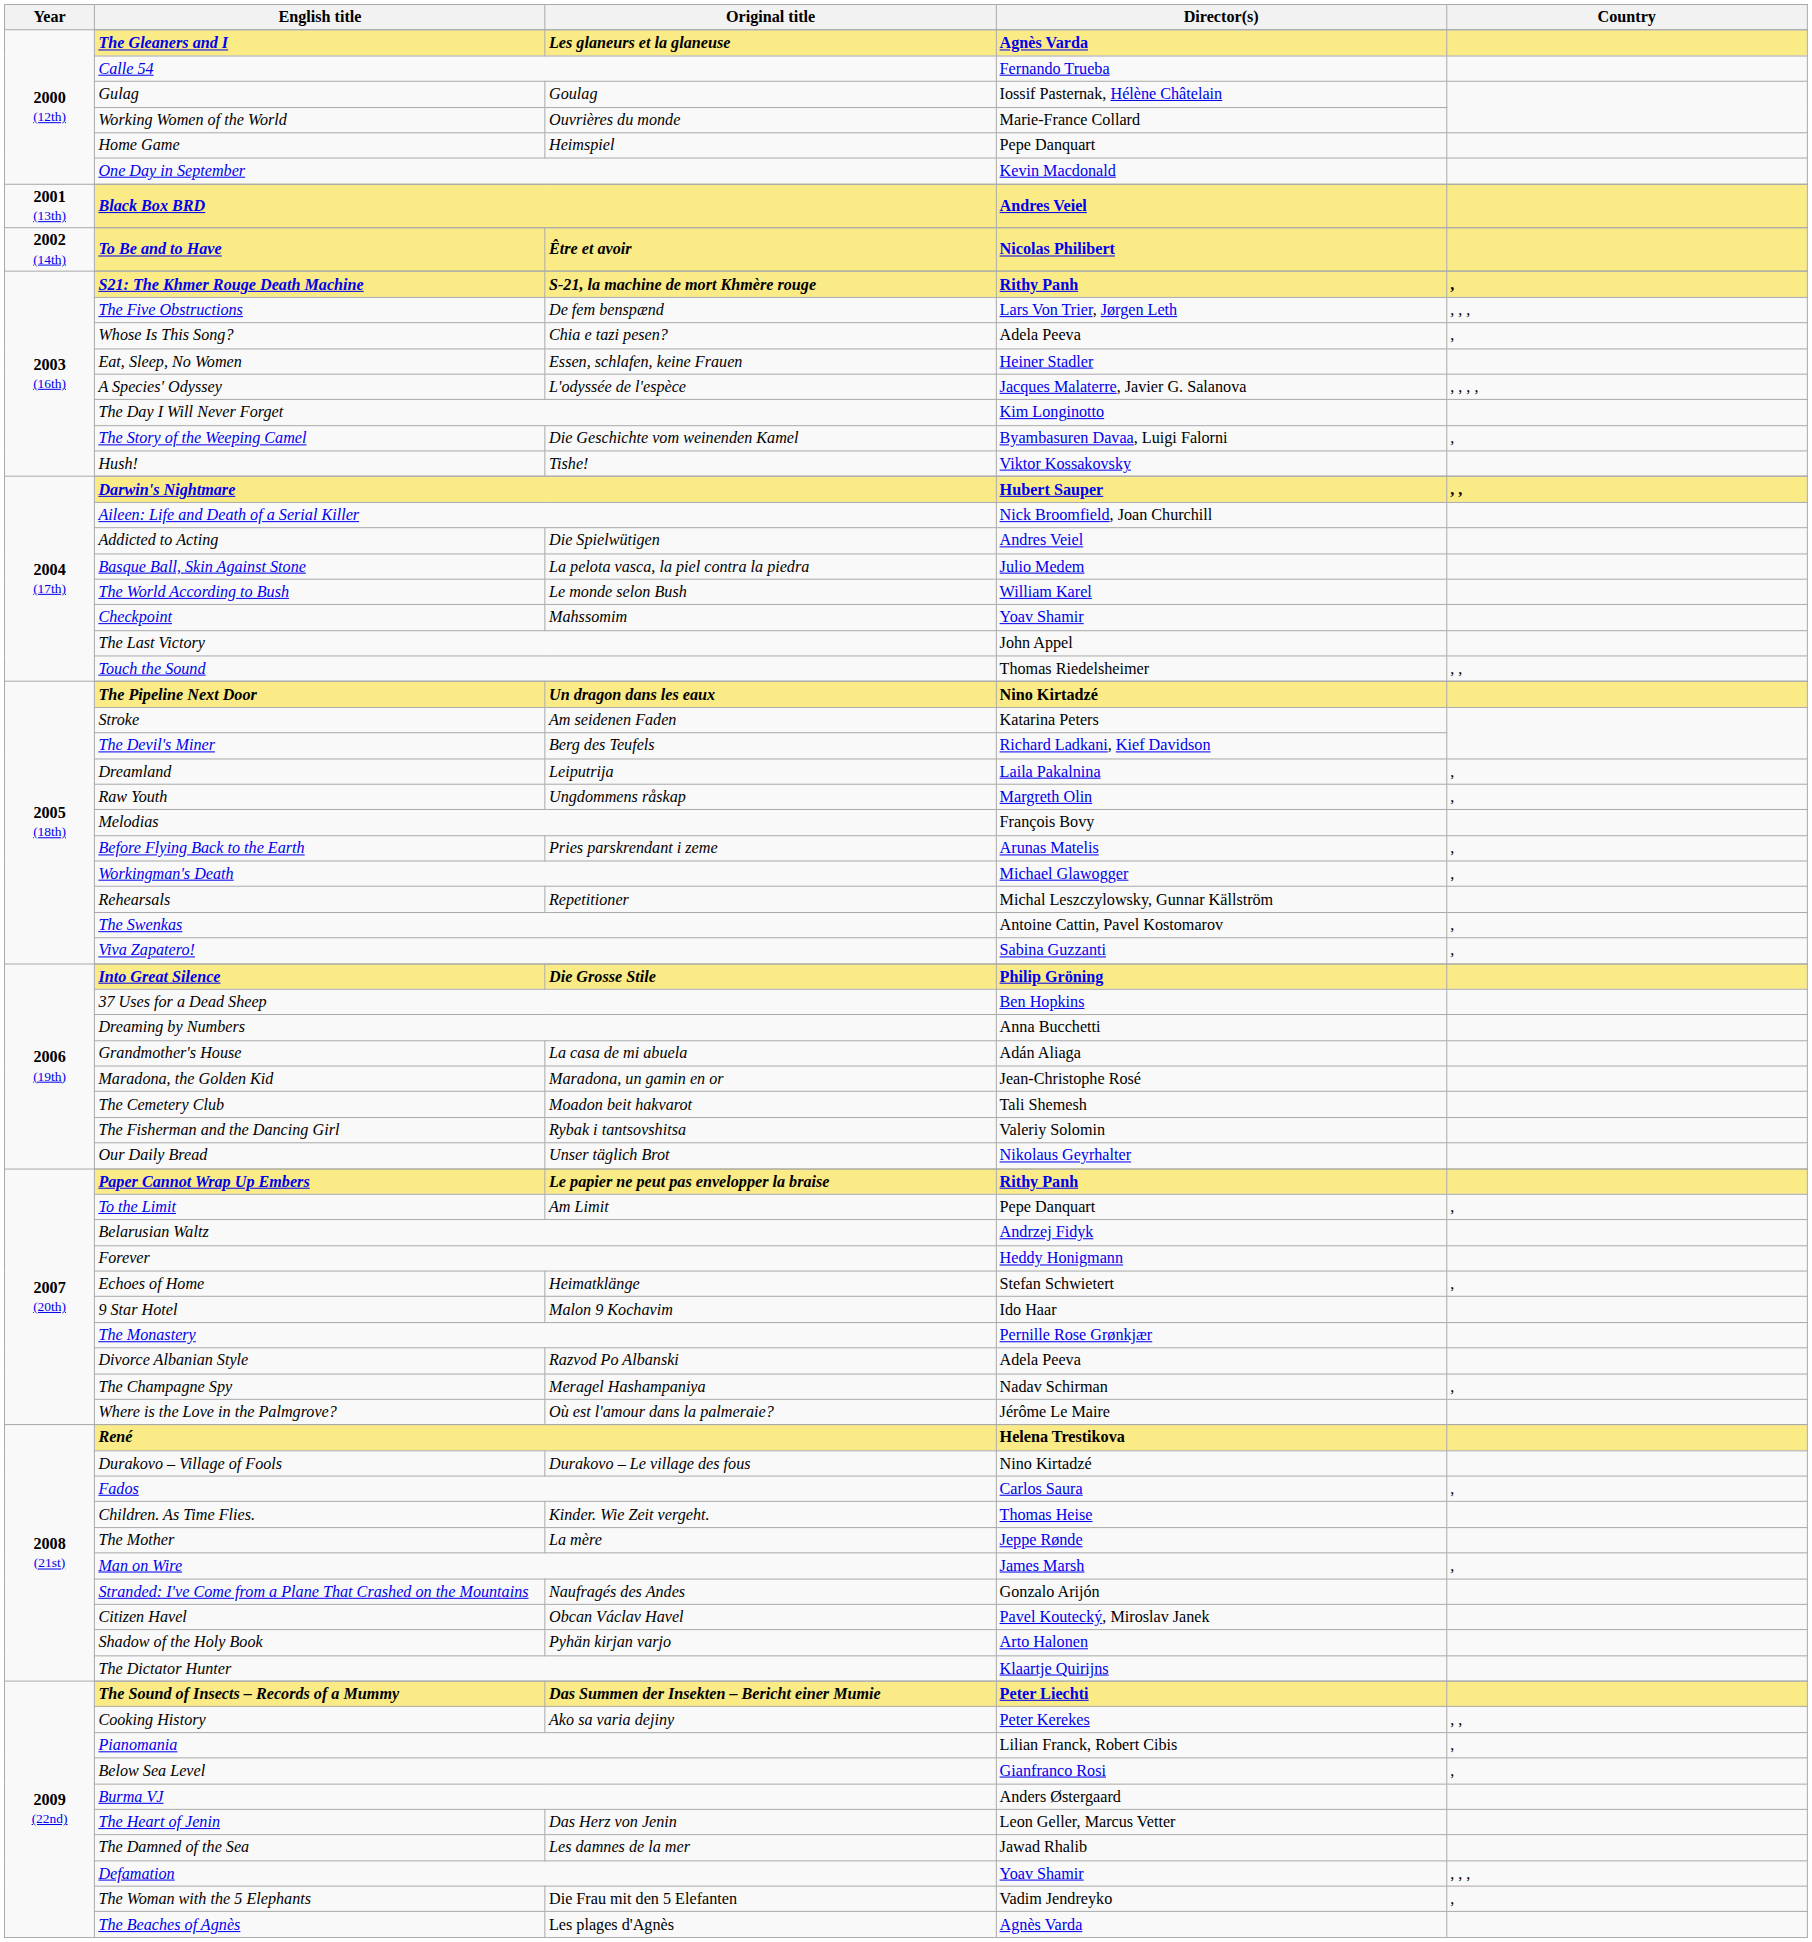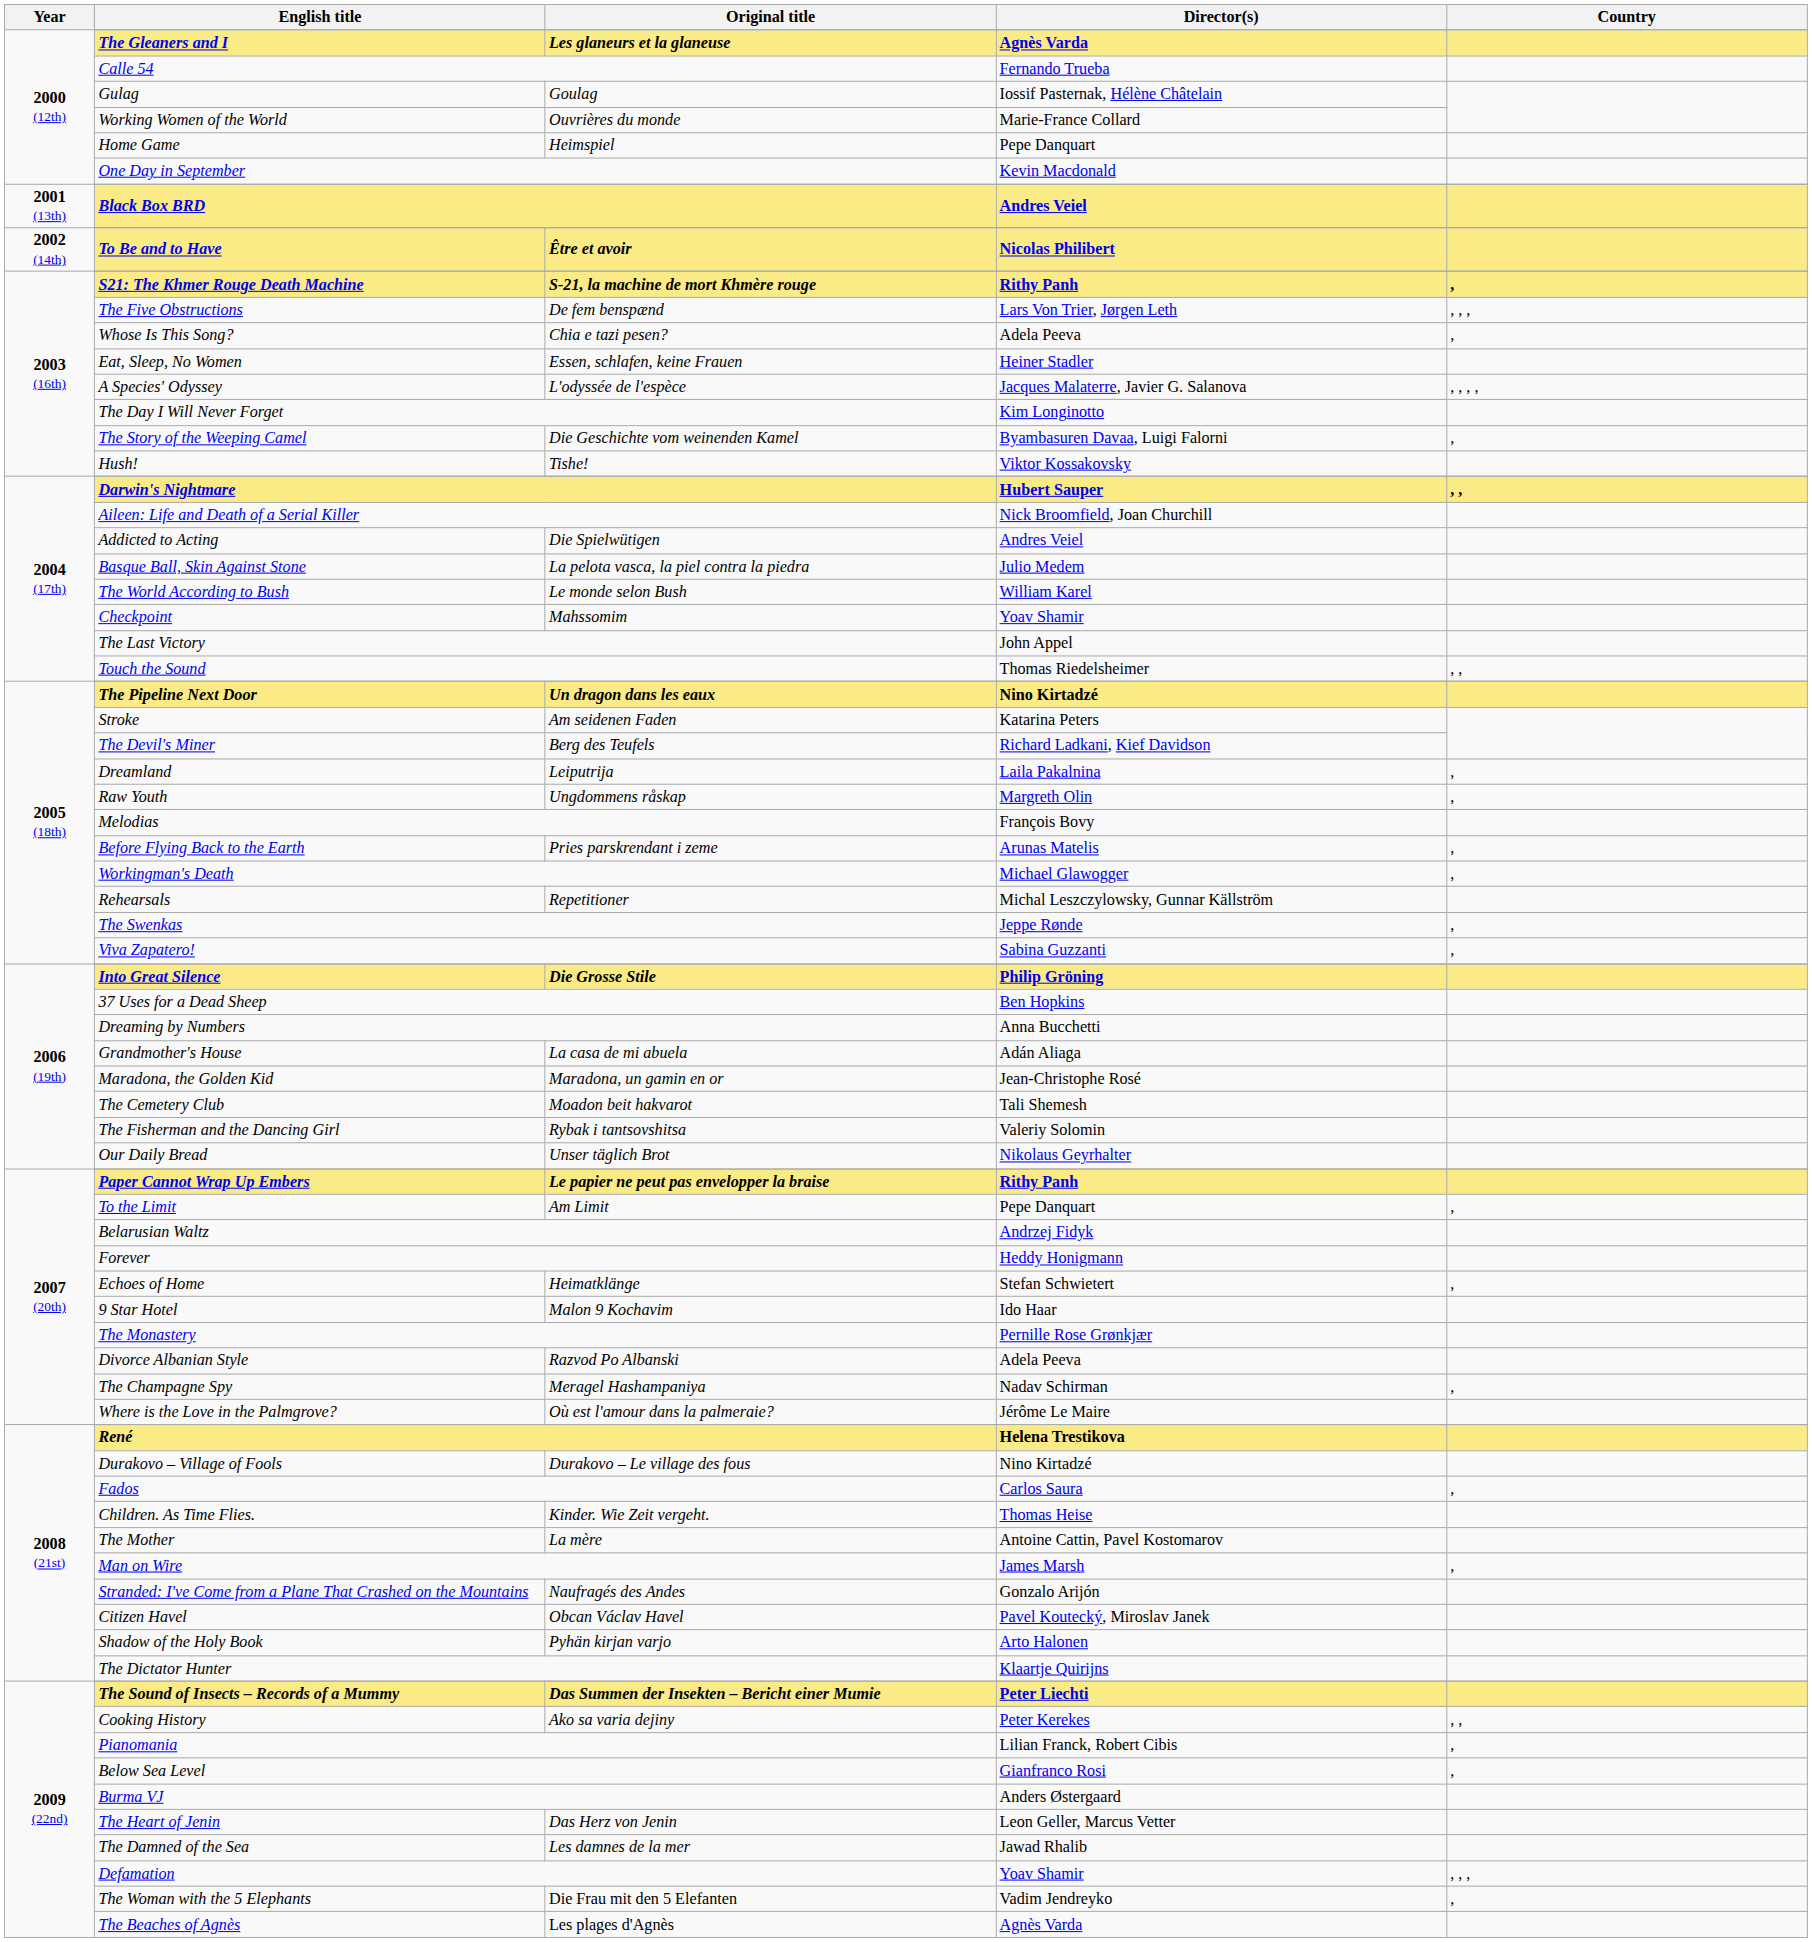The Swenkas | Director(s): Antoine Cattin, Pavel Kostomarov -> Jeppe Rønde
The Mother | Director(s): Jeppe Rønde -> Antoine Cattin, Pavel Kostomarov
